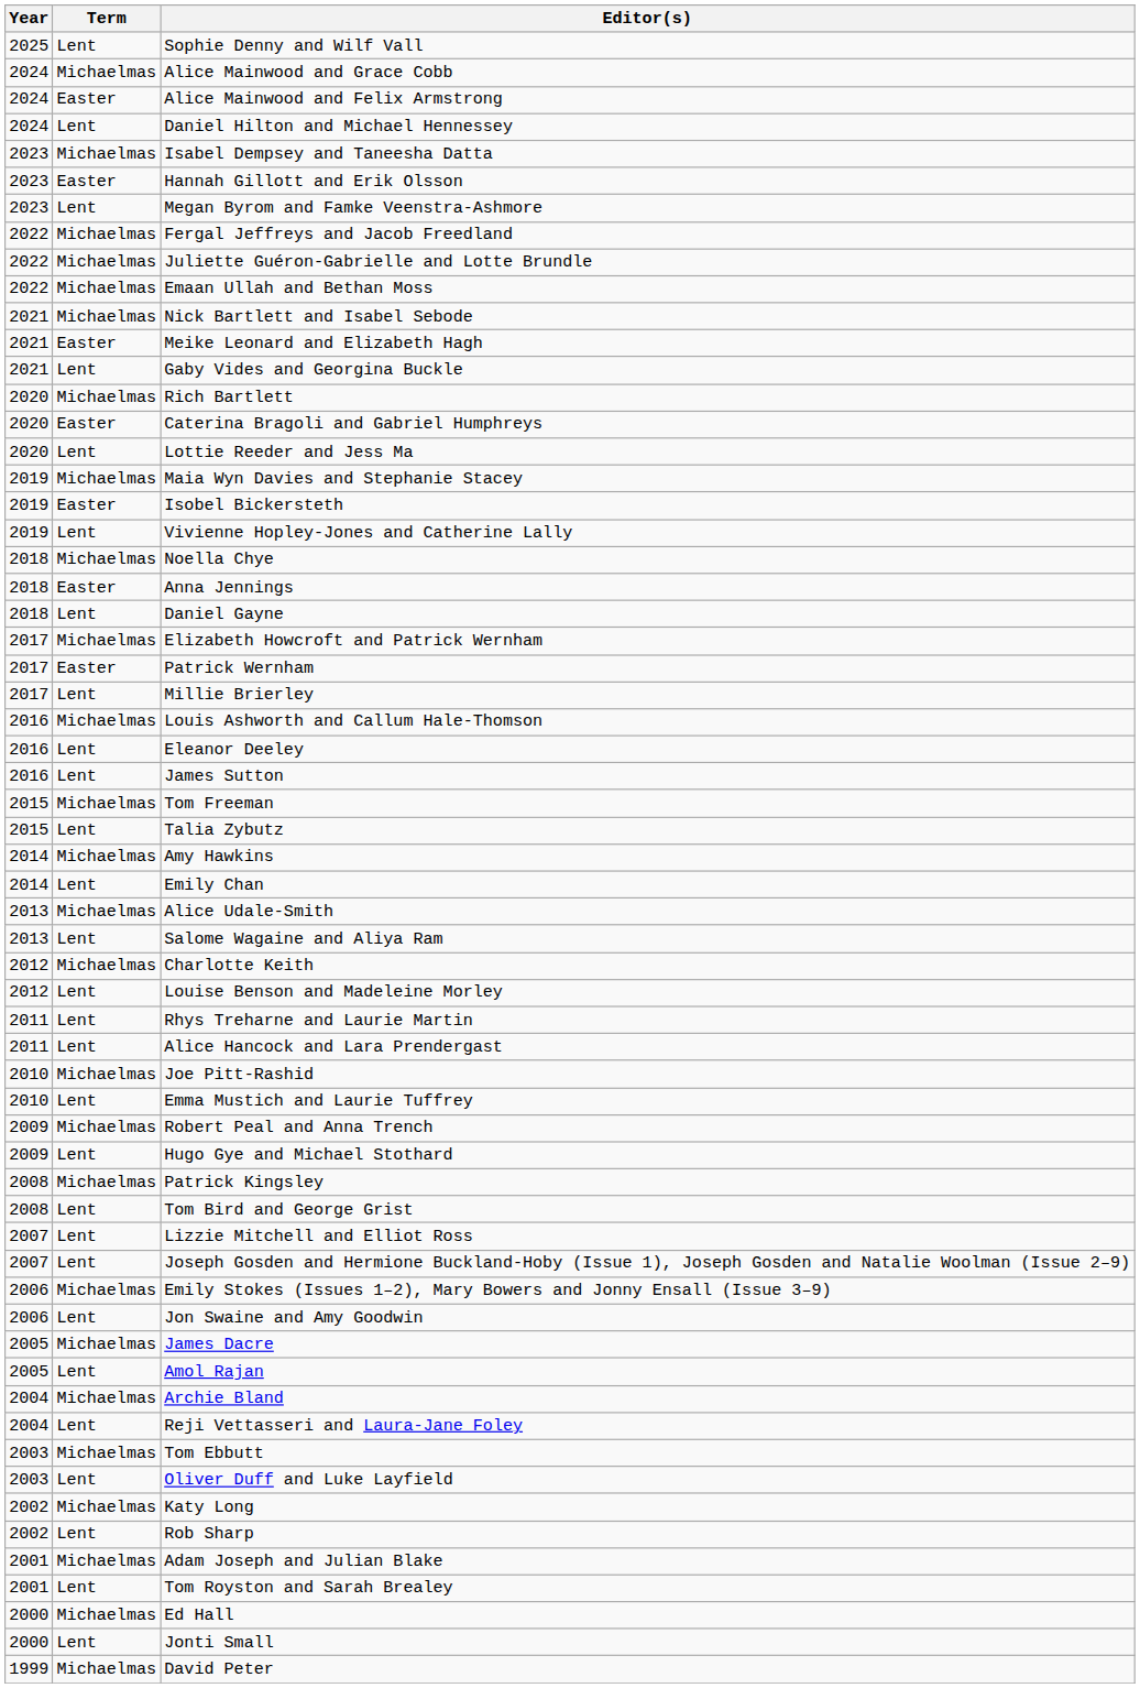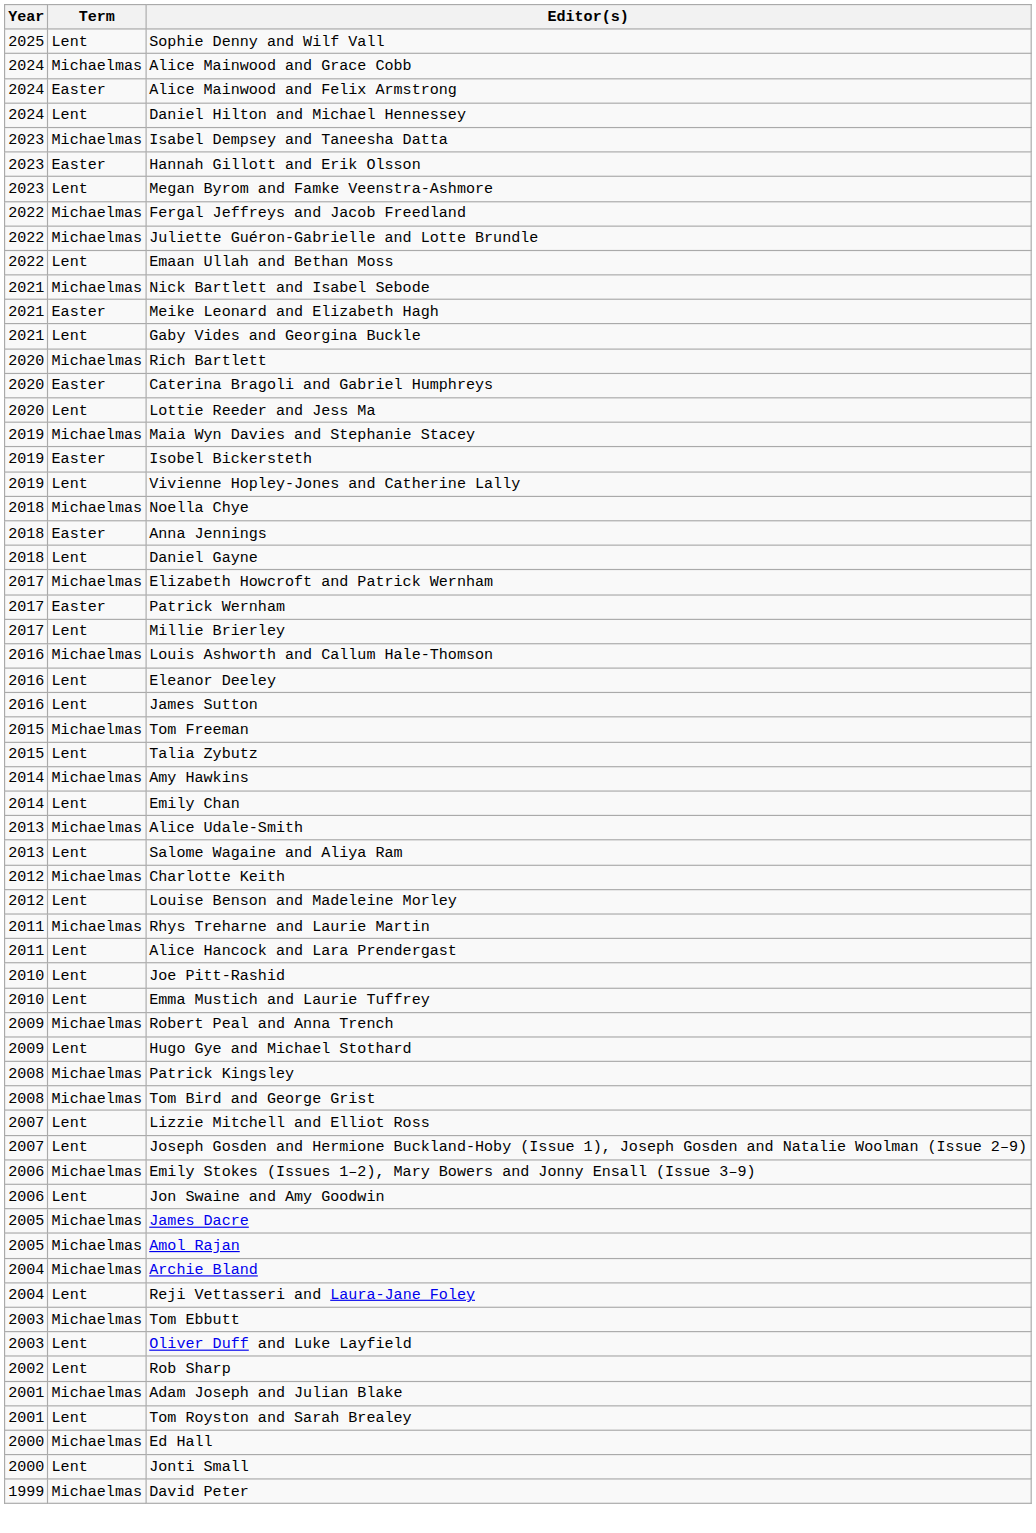Emaan Ullah and Bethan Moss | Term: Michaelmas -> Lent
Rhys Treharne and Laurie Martin | Term: Lent -> Michaelmas
Joe Pitt-Rashid | Term: Michaelmas -> Lent
Tom Bird and George Grist | Term: Lent -> Michaelmas
Amol Rajan | Term: Lent -> Michaelmas
- row: 2002 | Michaelmas | Katy Long
